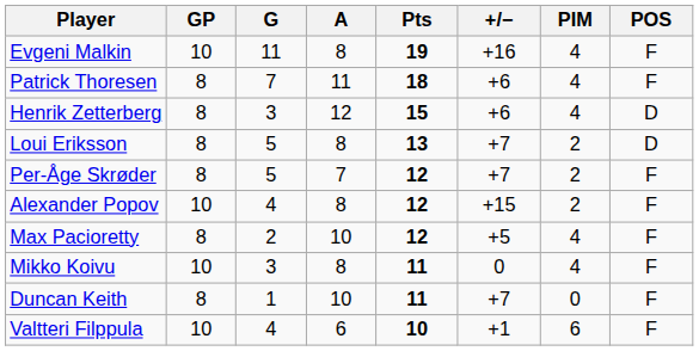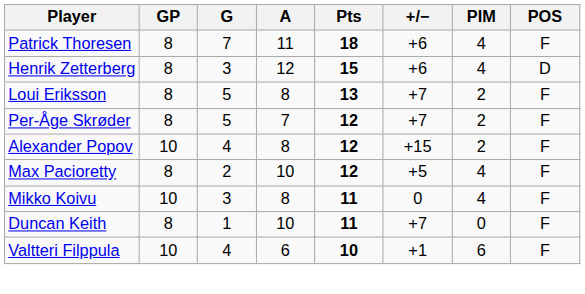- row: Evgeni Malkin | 10 | 11 | 8 | 19 | +16 | 4 | F
Loui Eriksson | POS: D -> F
